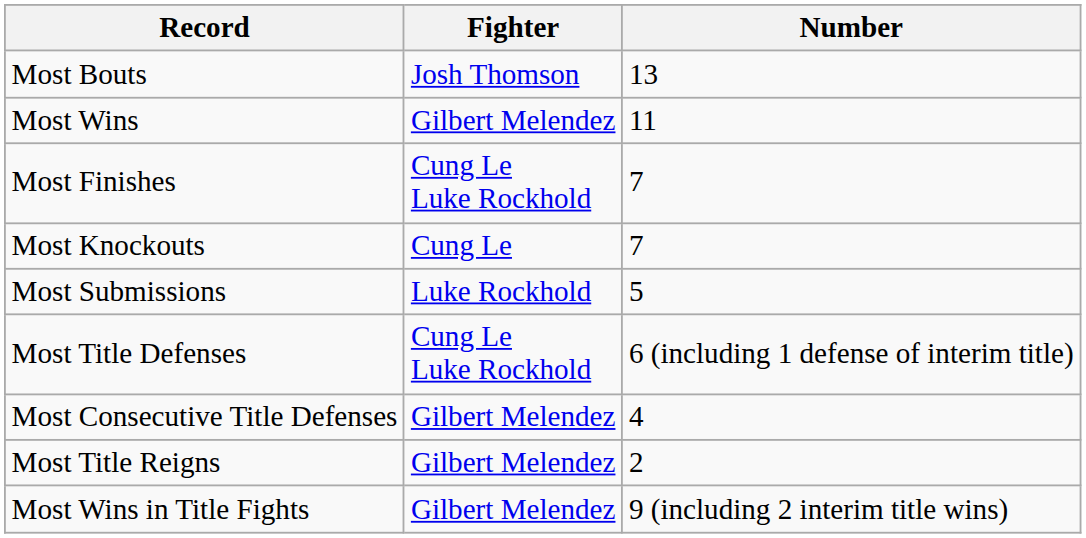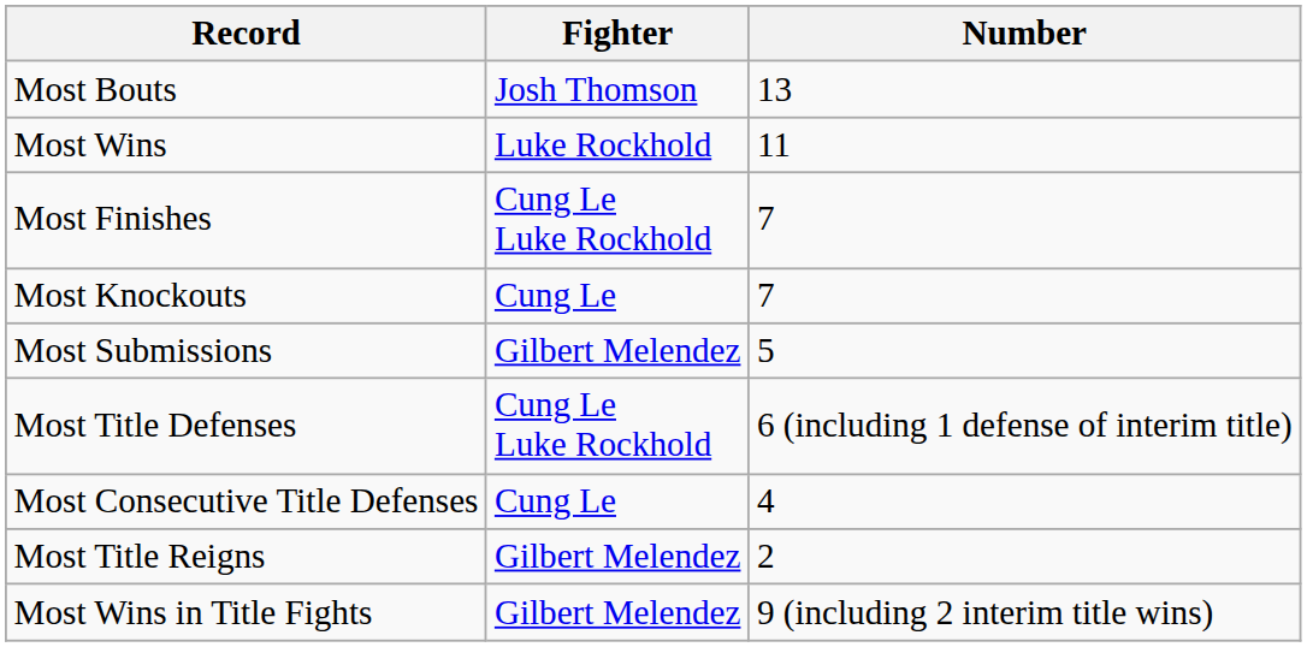Most Wins | Fighter: Gilbert Melendez -> Luke Rockhold
Most Submissions | Fighter: Luke Rockhold -> Gilbert Melendez
Most Consecutive Title Defenses | Fighter: Gilbert Melendez -> Cung Le
